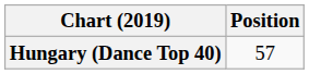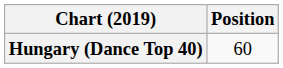Hungary (Dance Top 40) | Position: 57 -> 60
